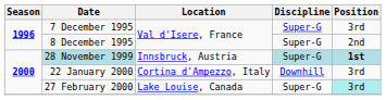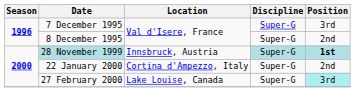22 January 2000 | Discipline: Downhill -> Super-G
22 January 2000 | Position: 3rd -> 2nd
